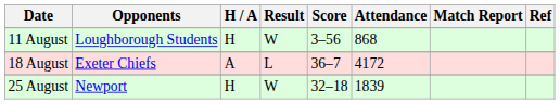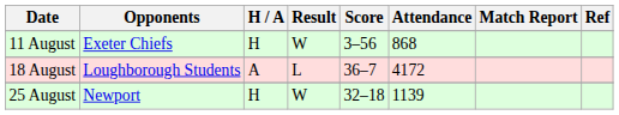11 August | Opponents: Loughborough Students -> Exeter Chiefs
18 August | Opponents: Exeter Chiefs -> Loughborough Students
25 August | Attendance: 1839 -> 1139
